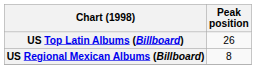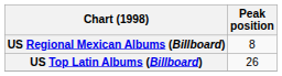rows swapped: US Top Latin Albums (Billboard) <-> US Regional Mexican Albums (Billboard)
